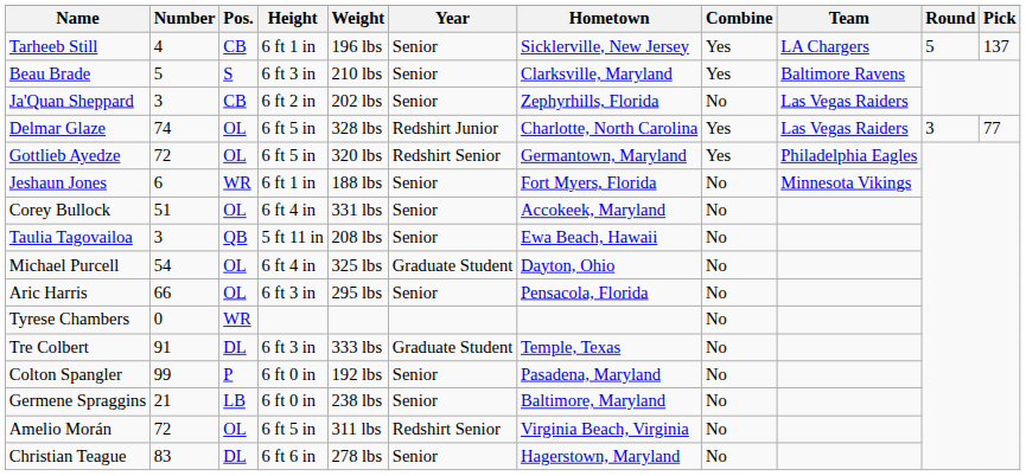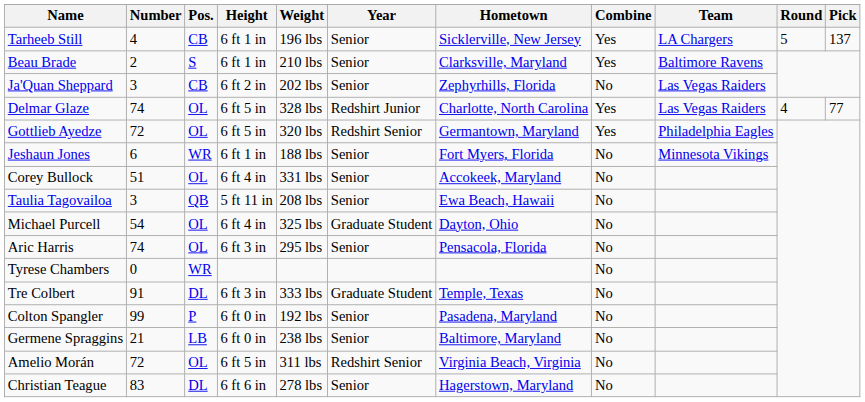Beau Brade | Number: 5 -> 2
Beau Brade | Height: 6 ft 3 in -> 6 ft 1 in
Delmar Glaze | Round: 3 -> 4
Aric Harris | Number: 66 -> 74
